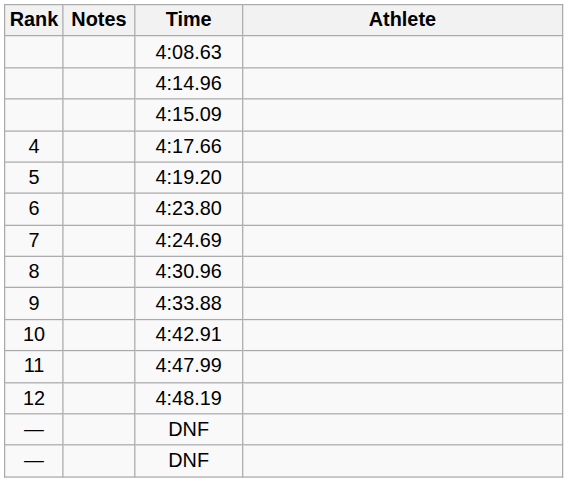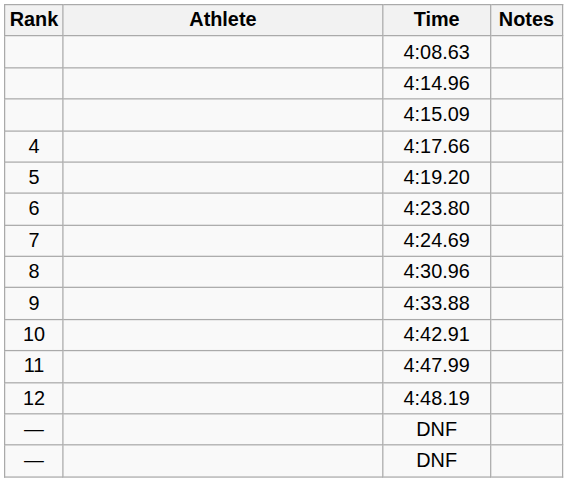columns swapped: Athlete <-> Notes
